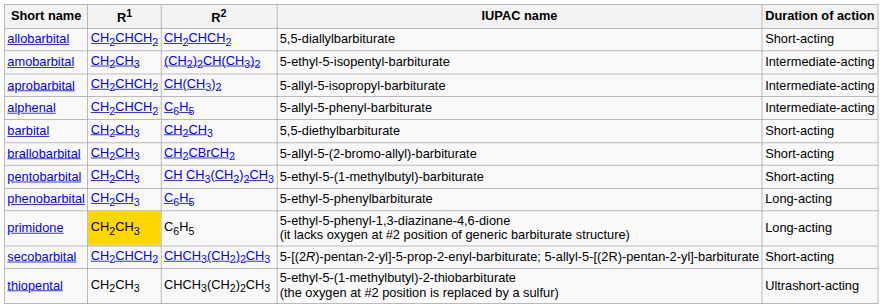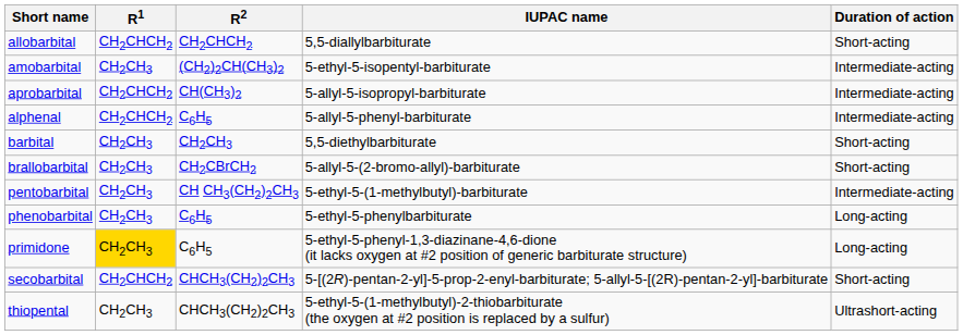pentobarbital | Duration of action: Short-acting -> Intermediate-acting
